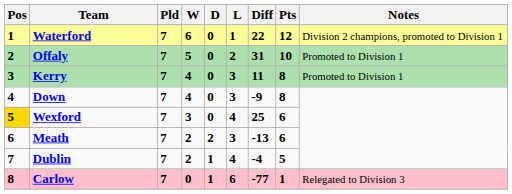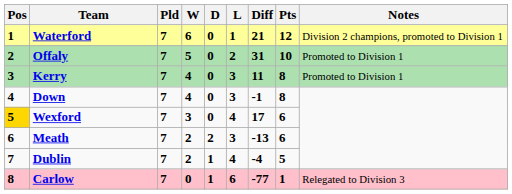Waterford | Diff: 22 -> 21
Down | Diff: -9 -> -1
Wexford | Diff: 25 -> 17
